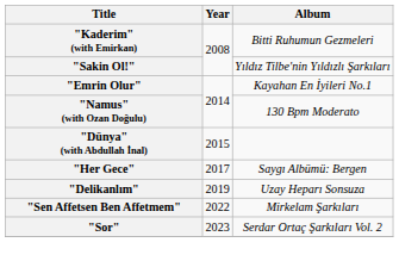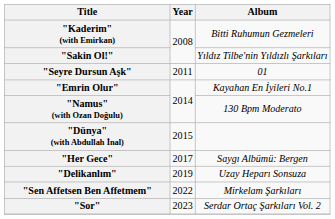+ row: "Seyre Dursun Aşk" | 2011 | 01
